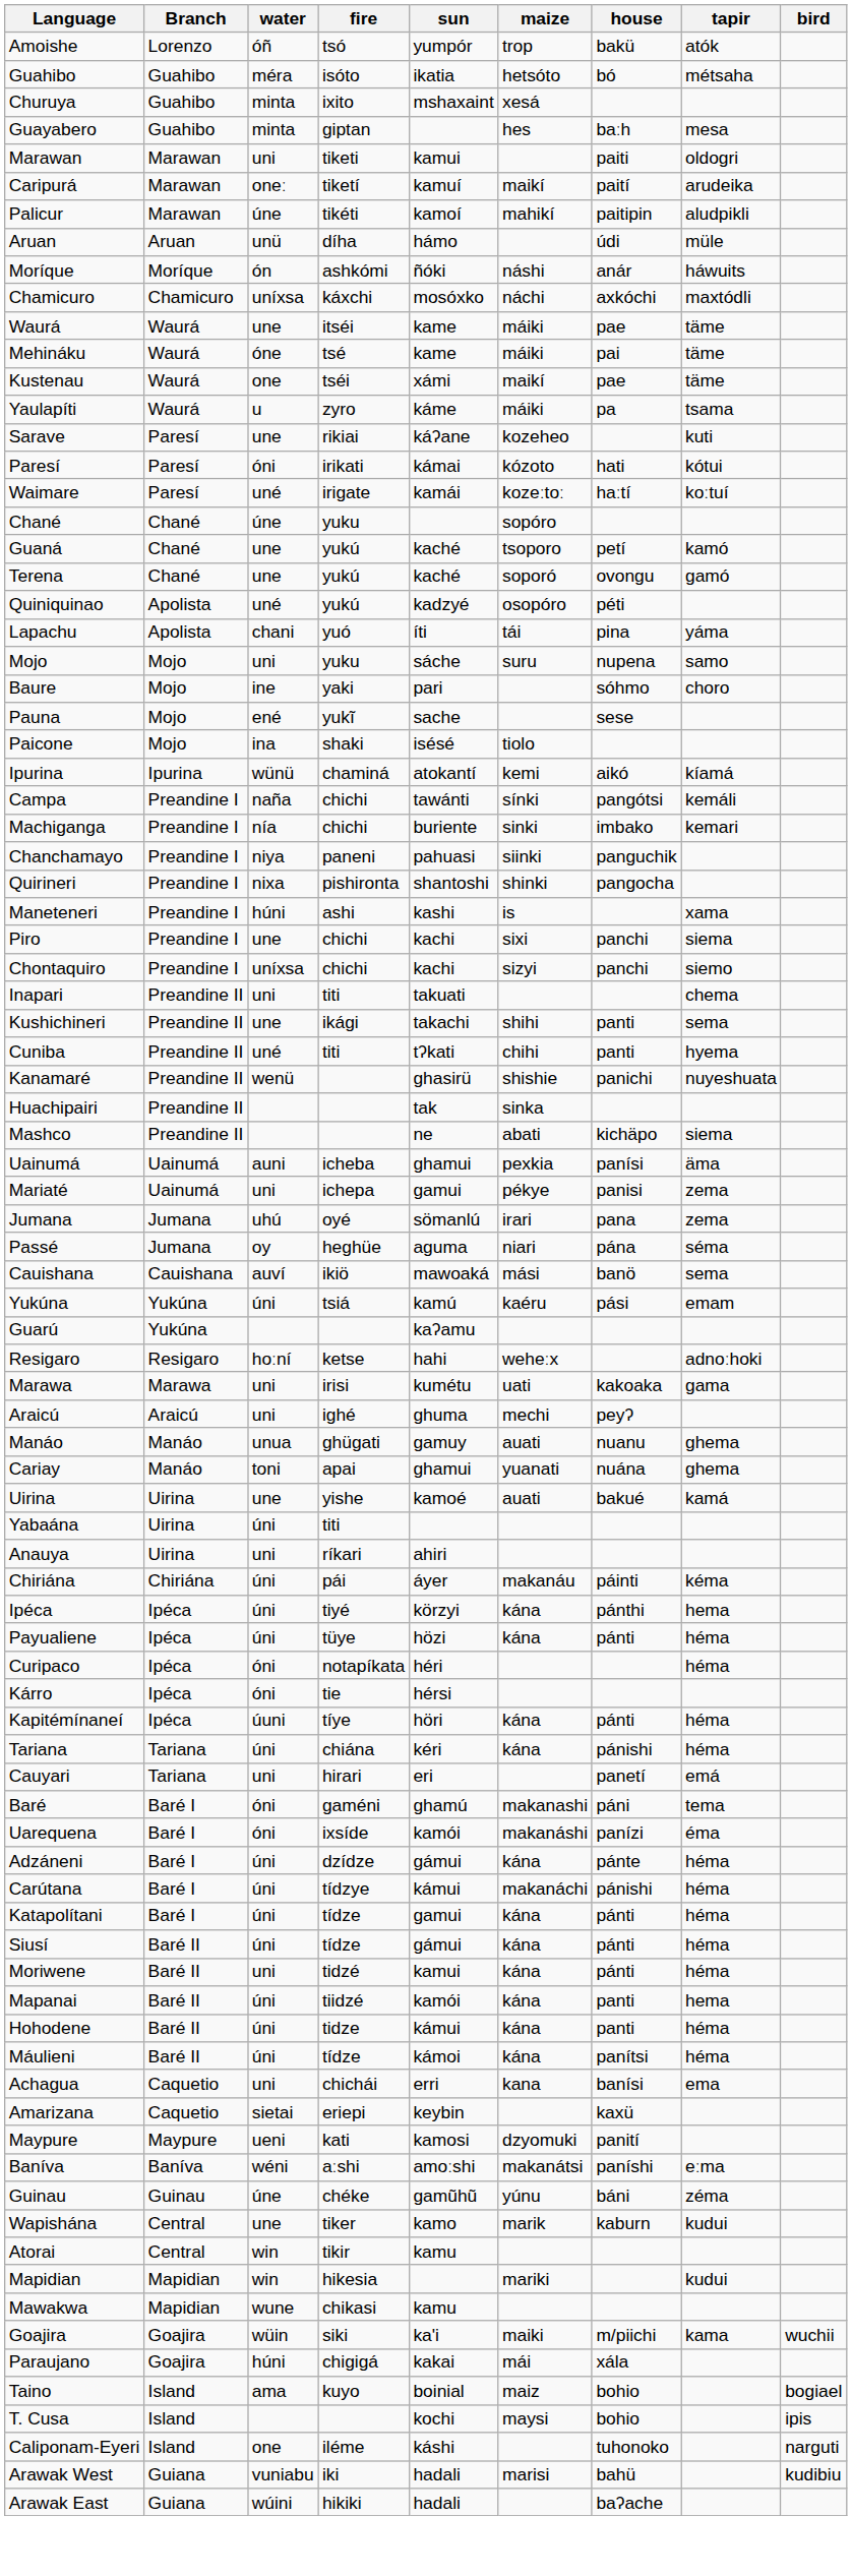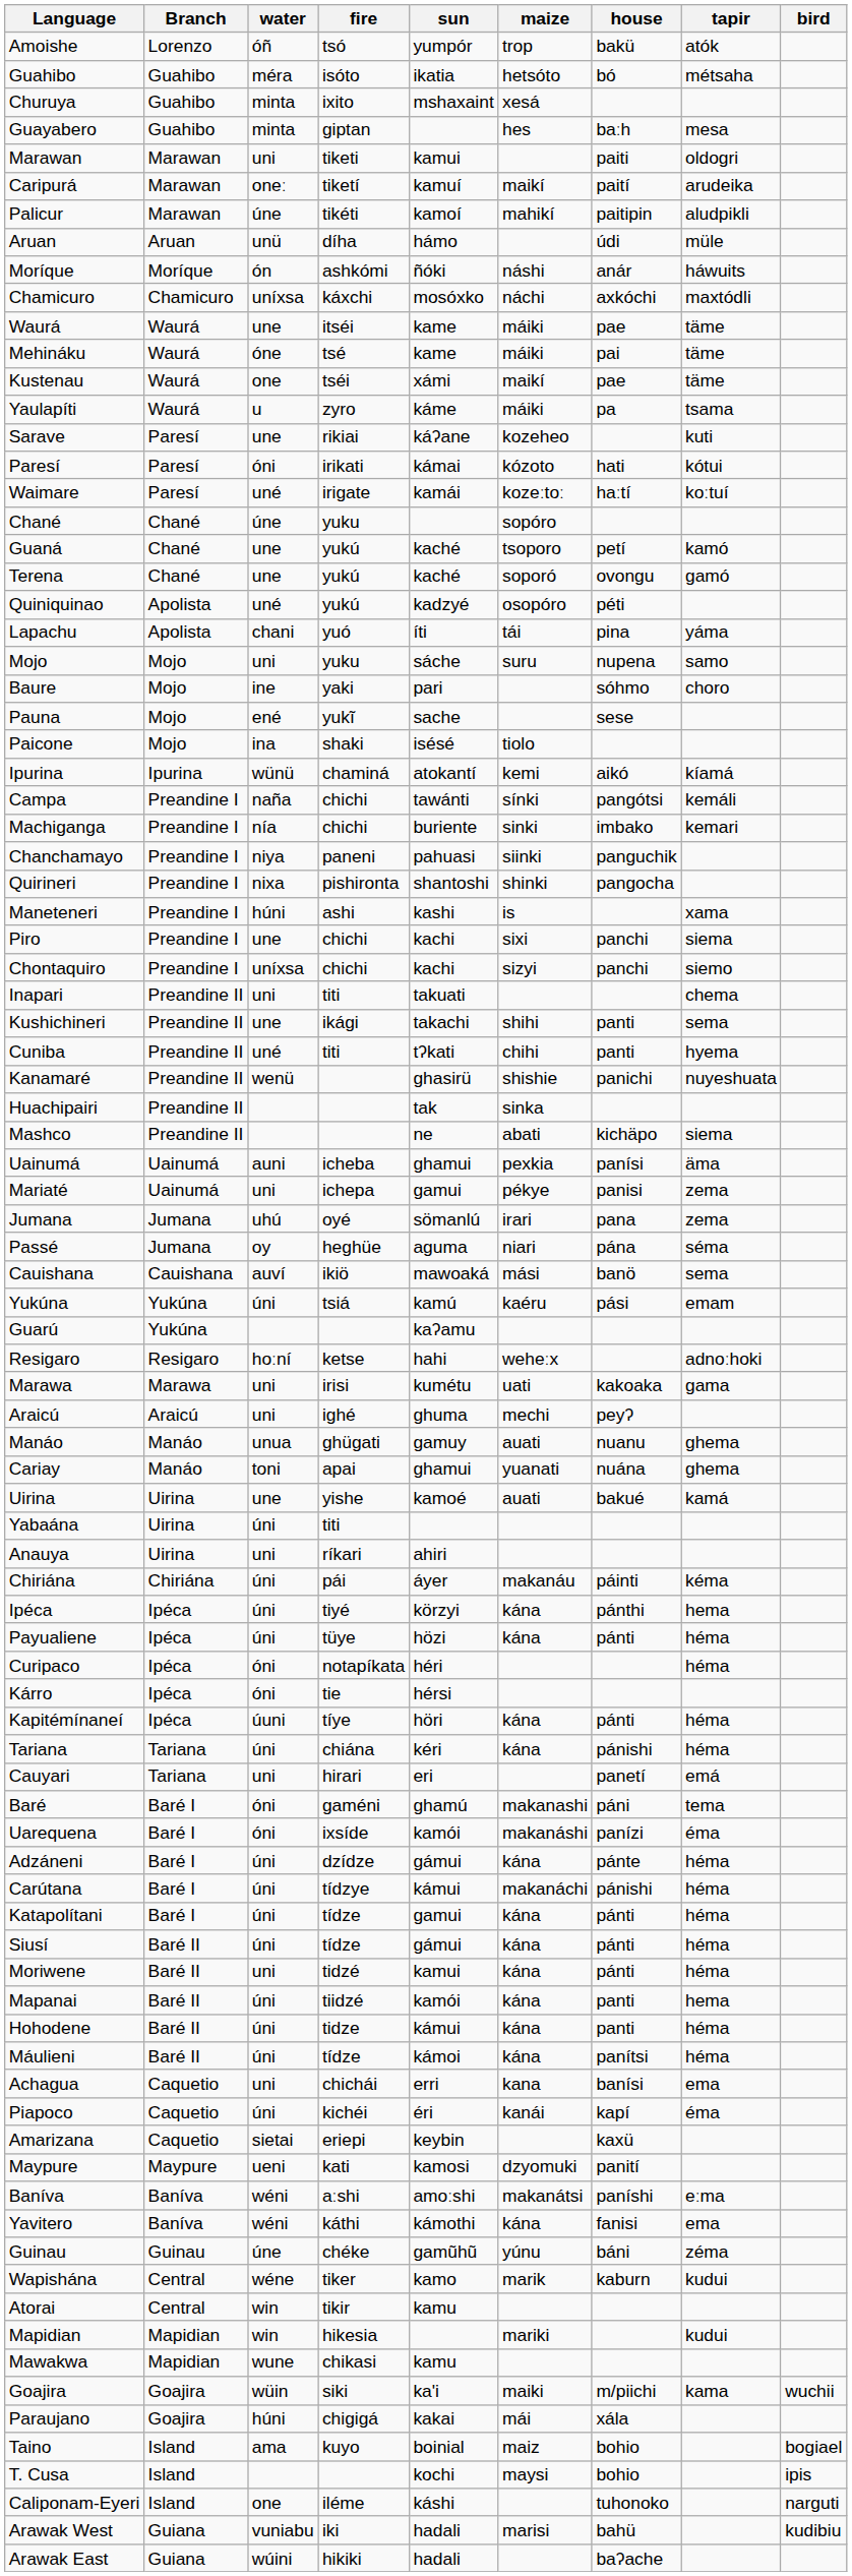+ row: Piapoco | Caquetio | úni | kichéi | éri | kanái | kapí | éma
+ row: Yavitero | Baníva | wéni | káthi | kámothi | kána | fanisi | ema
Wapishána | water: une -> wéne
